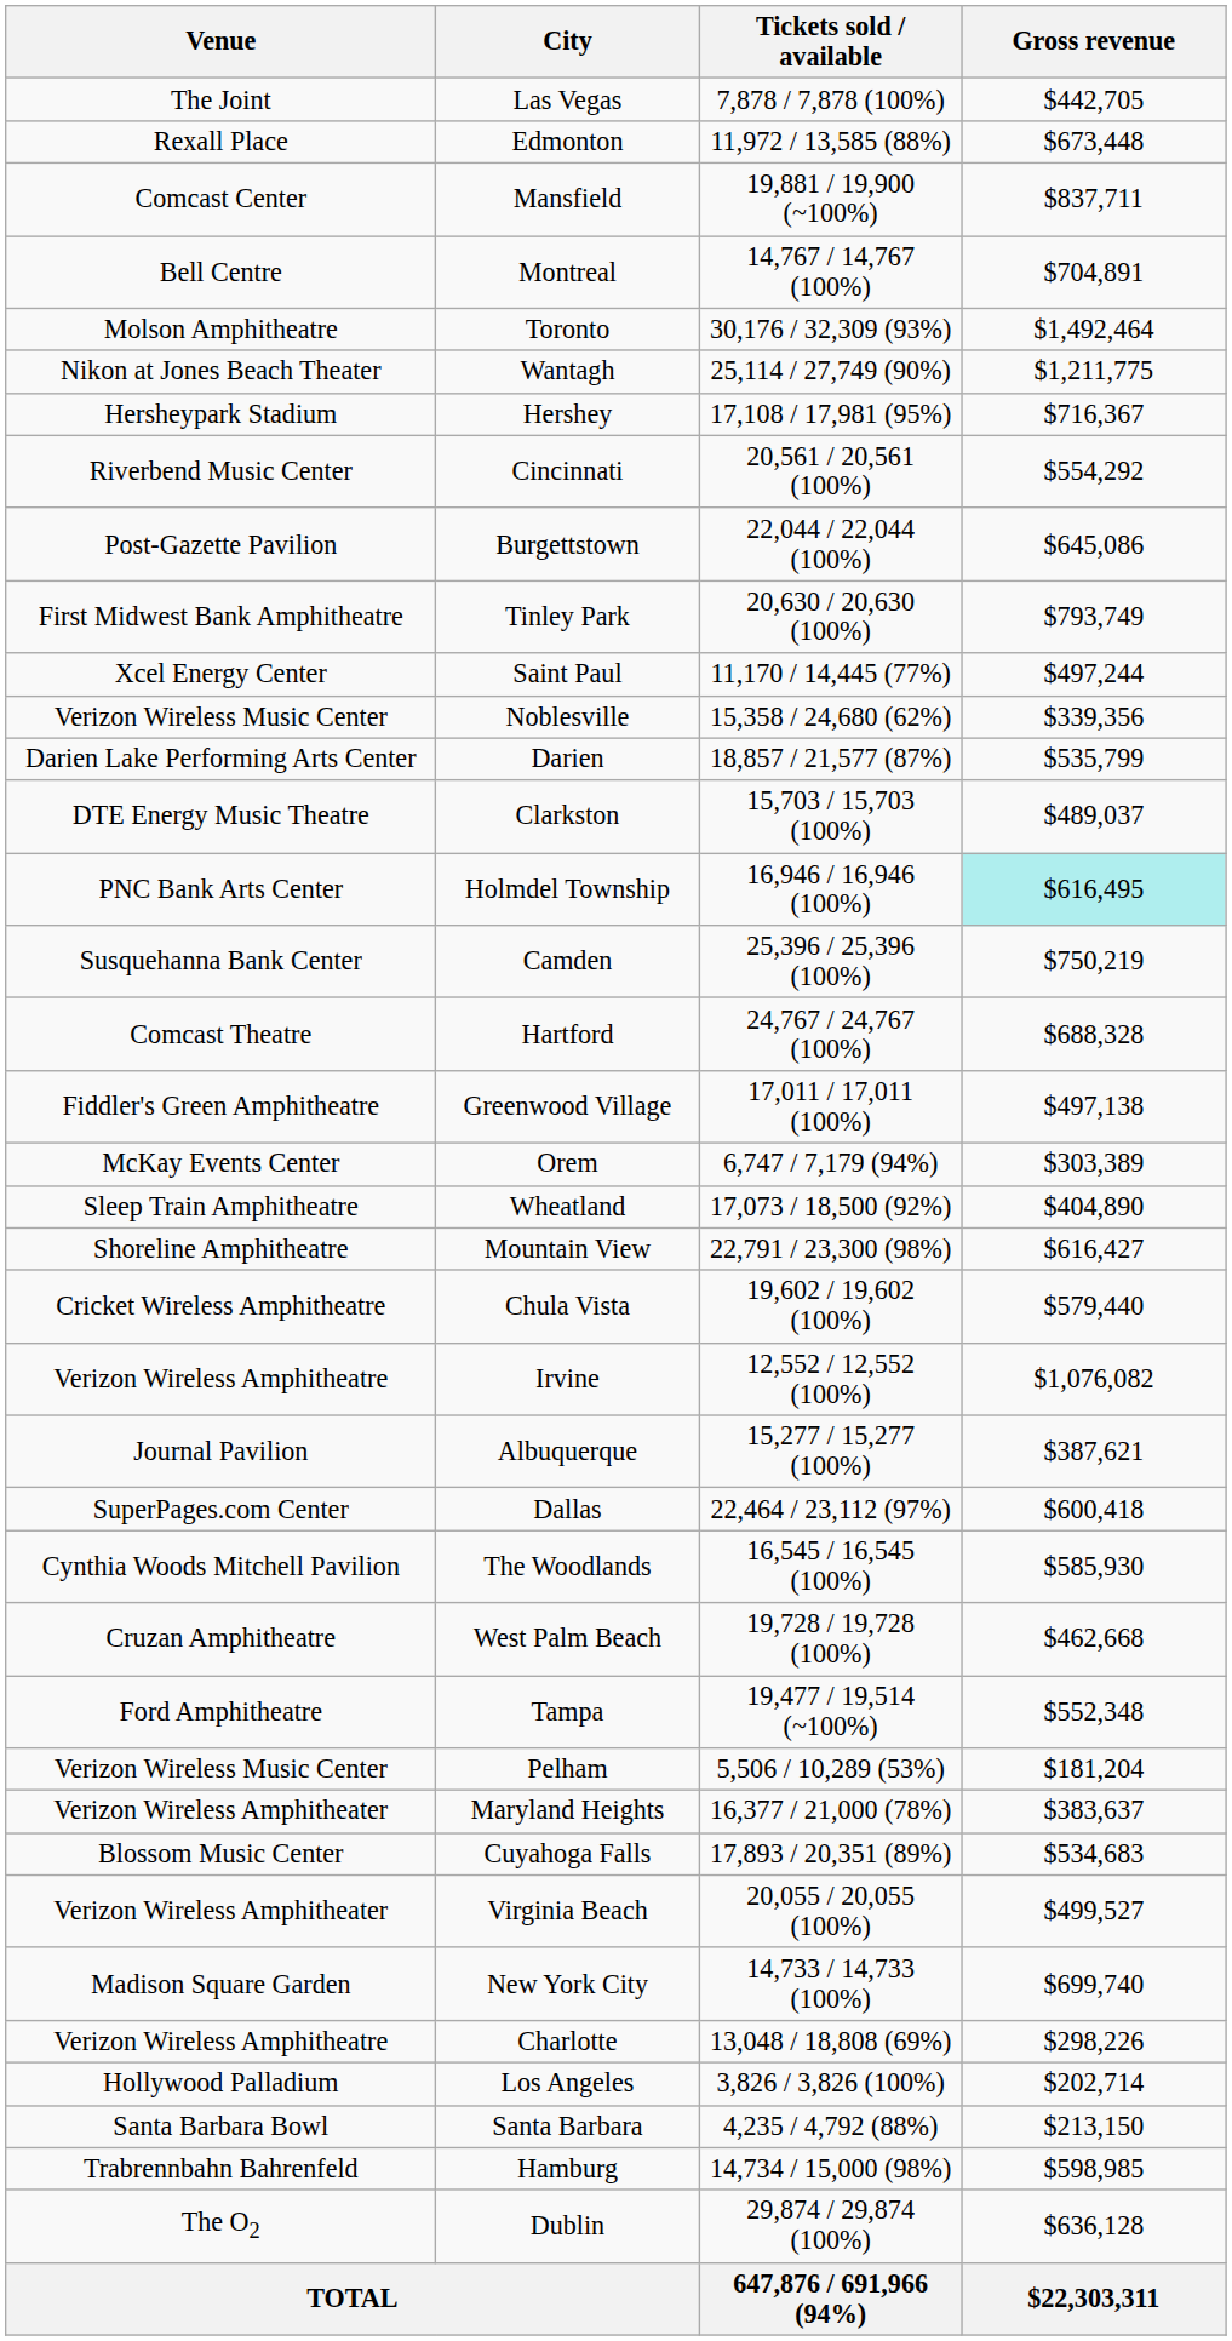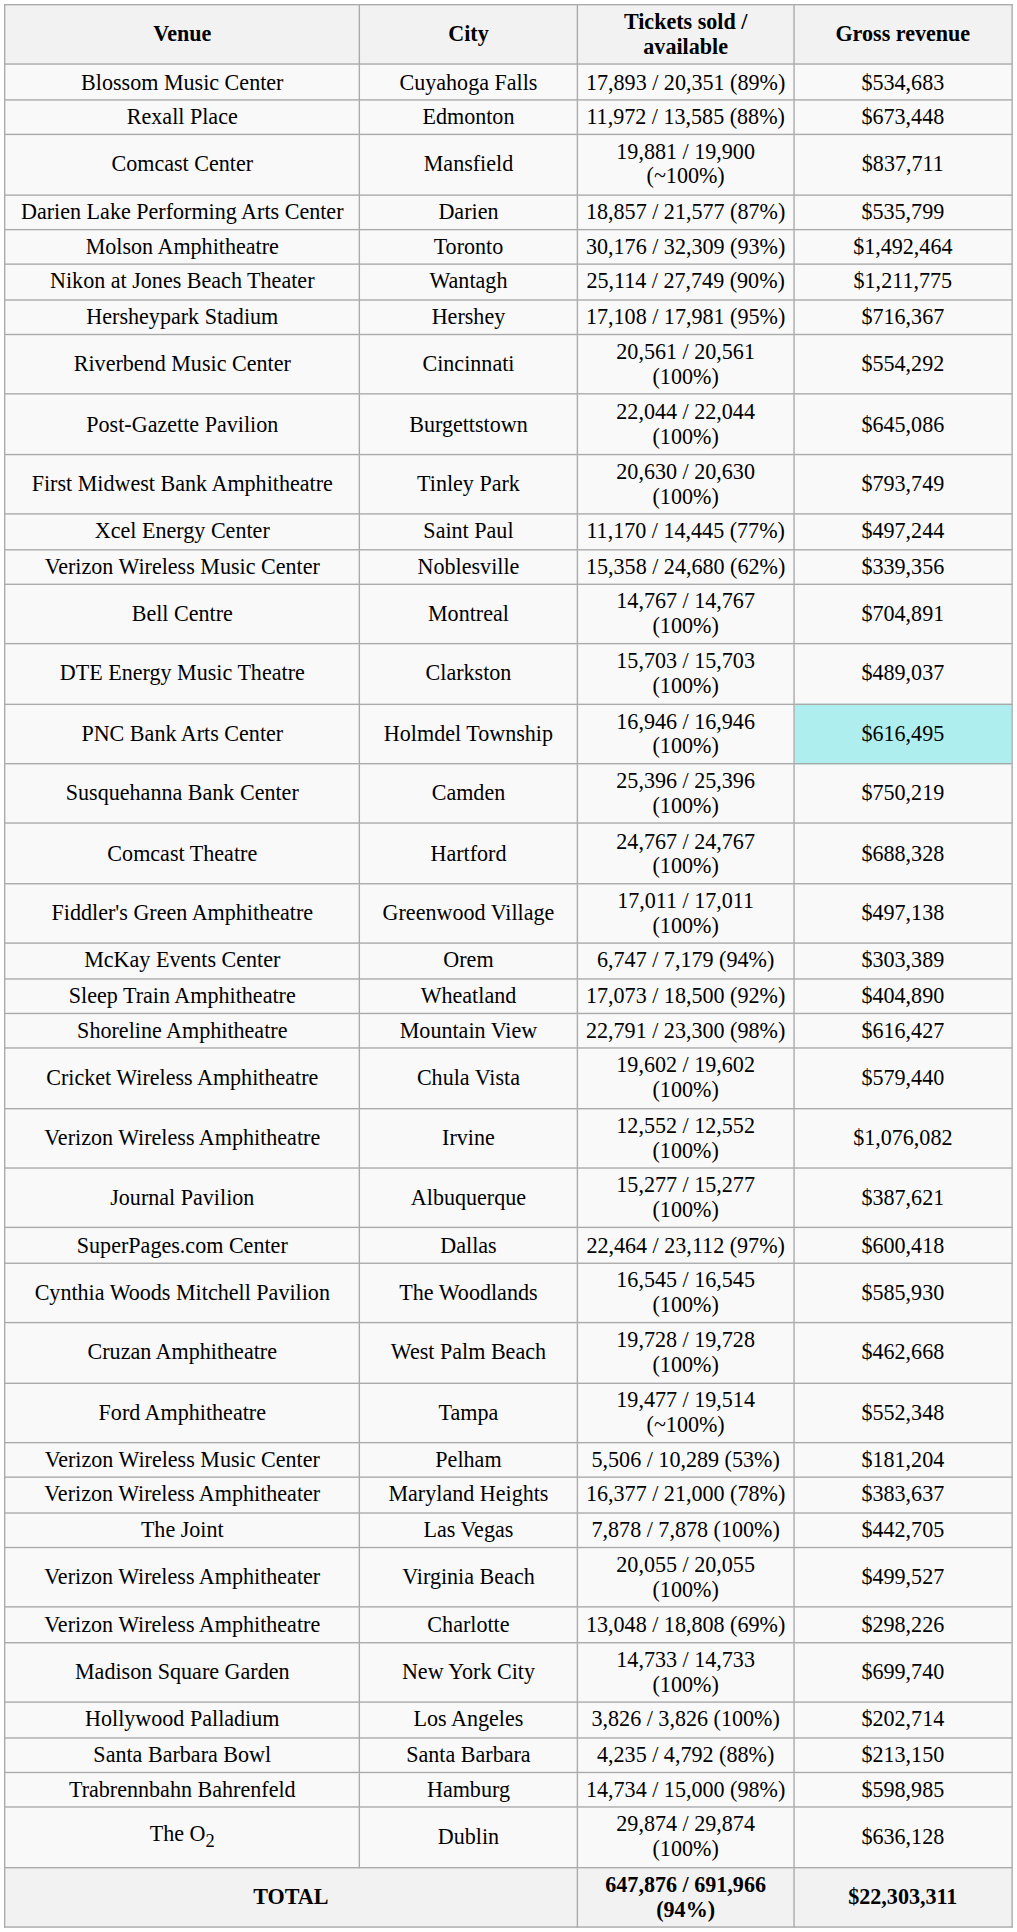rows swapped: Las Vegas <-> Cuyahoga Falls
rows swapped: Montreal <-> Darien
rows swapped: New York City <-> Charlotte
